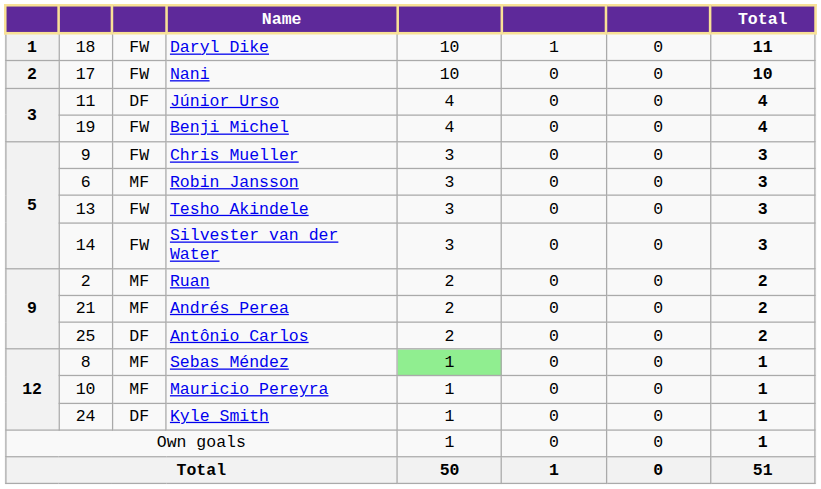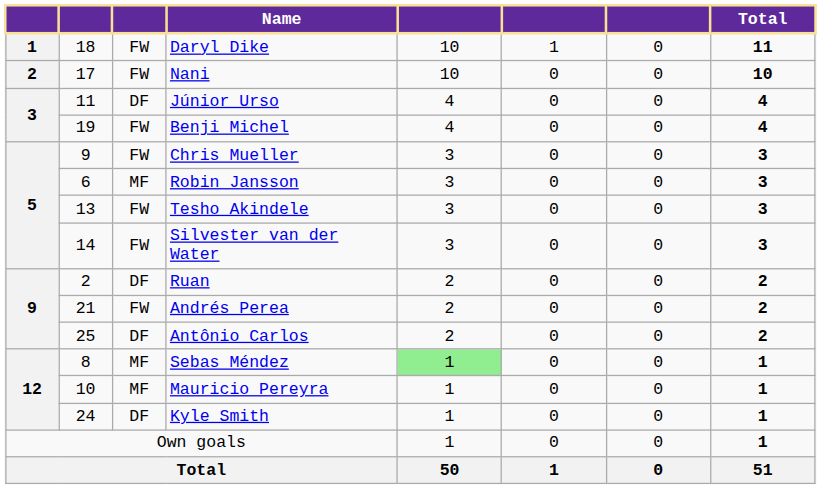Ruan | column 3: MF -> DF
Andrés Perea | column 3: MF -> FW
